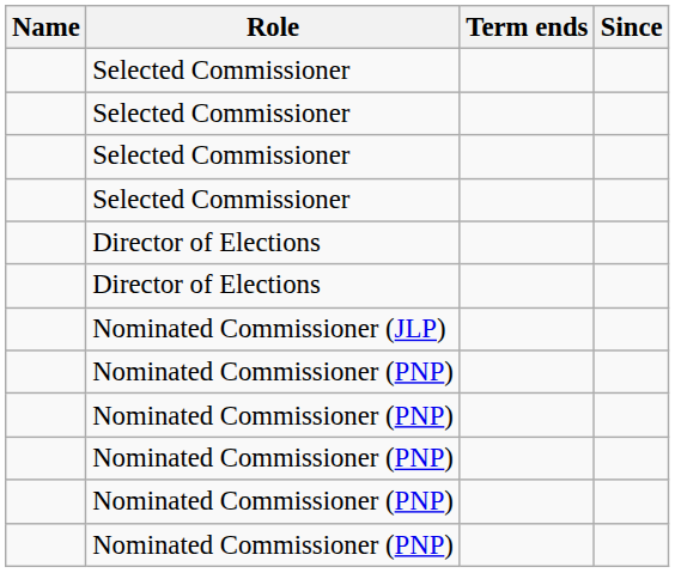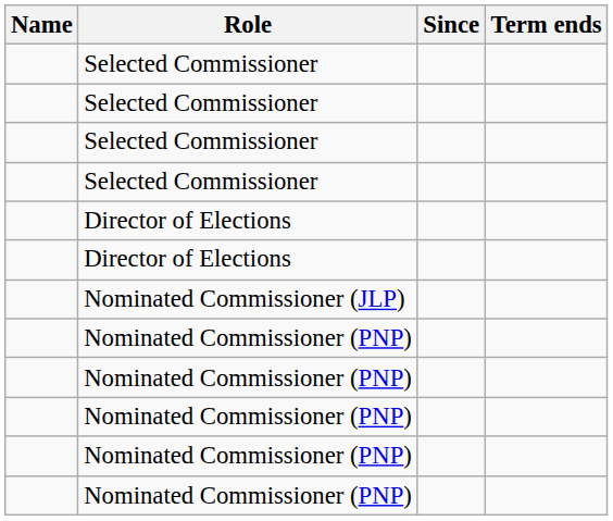columns swapped: Since <-> Term ends
